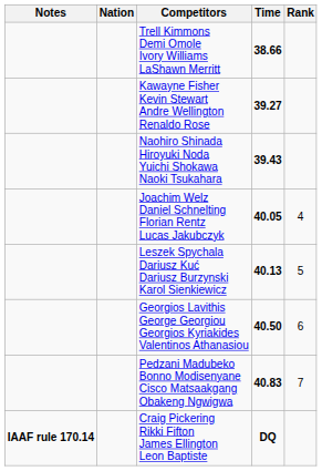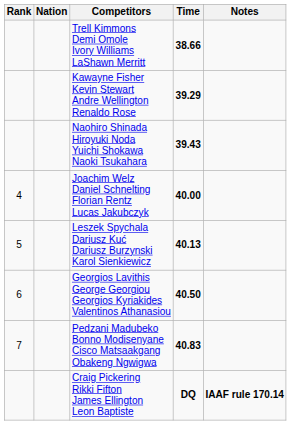columns swapped: Rank <-> Notes
Kawayne Fisher Kevin Stewart Andre Wellington Renaldo Rose | Time: 39.27 -> 39.29
Joachim Welz Daniel Schnelting Florian Rentz Lucas Jakubczyk | Time: 40.05 -> 40.00
